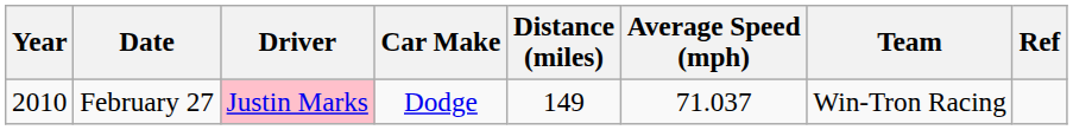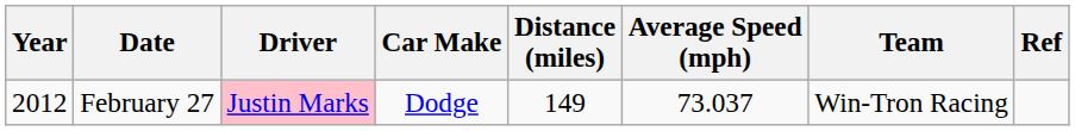February 27 | Year: 2010 -> 2012
February 27 | Average Speed (mph): 71.037 -> 73.037
